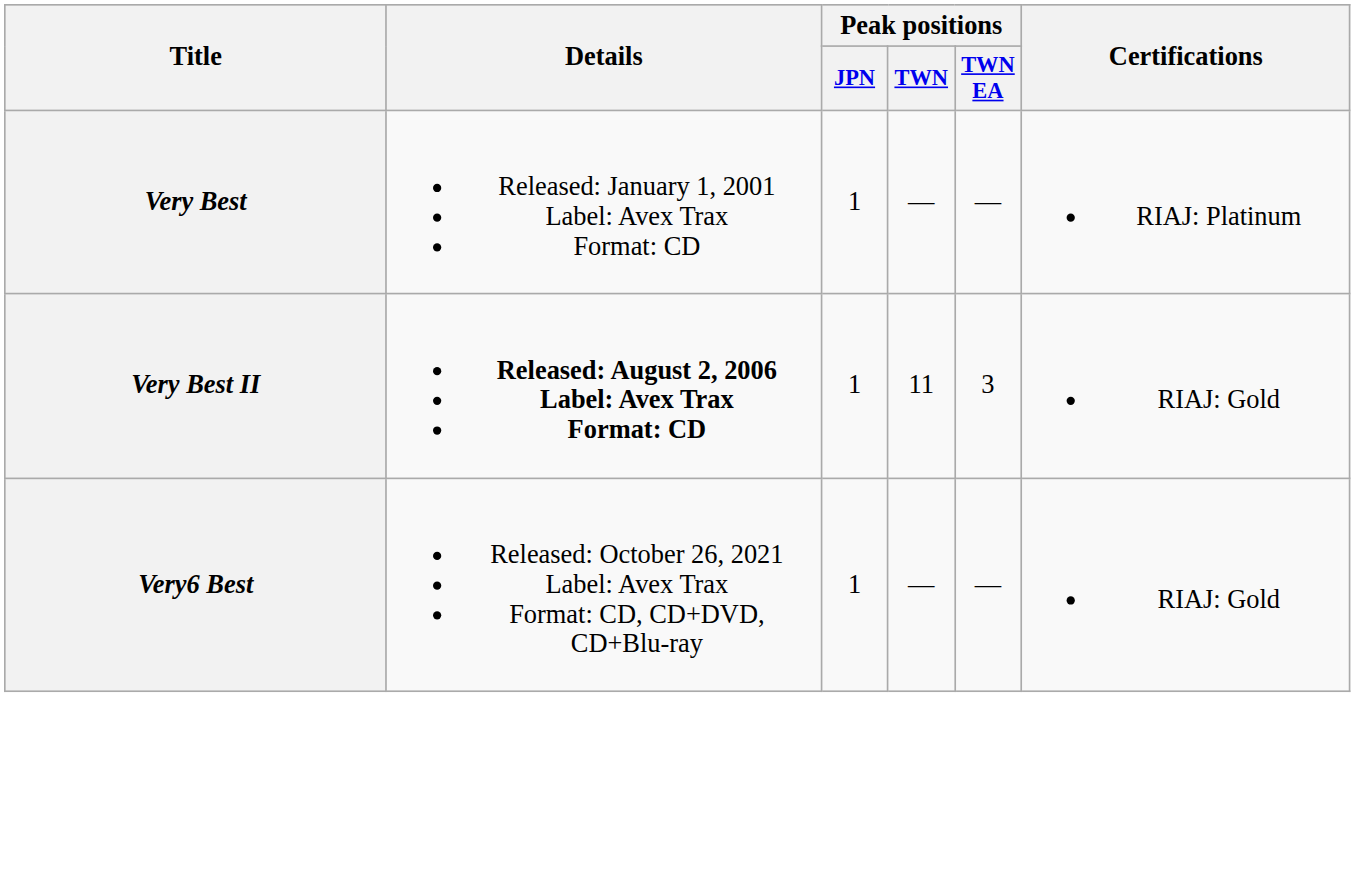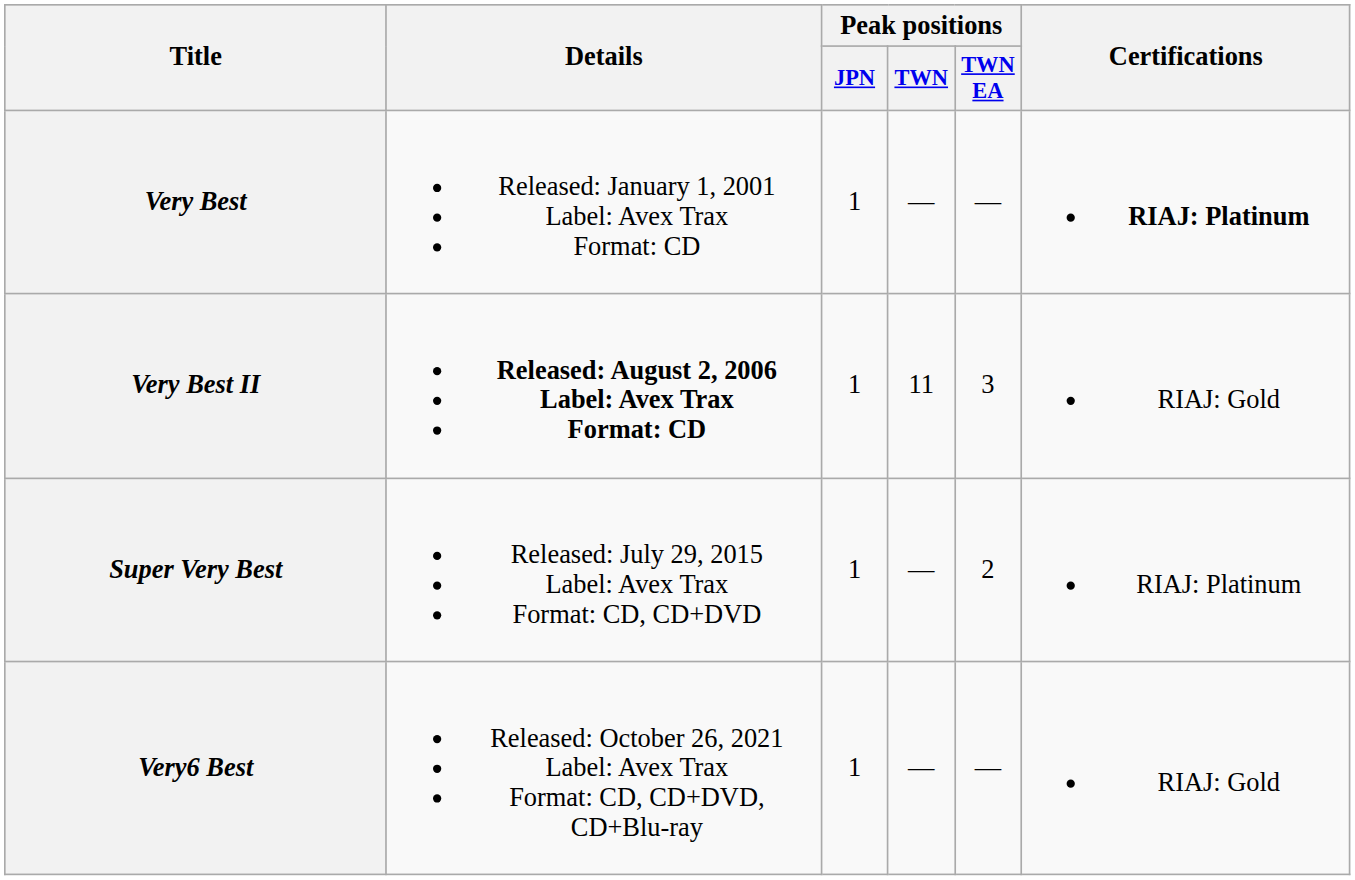Very Best | Certifications: normal -> bold
+ row: Super Very Best | Released: July 29, 2015 Label: Avex Trax Format: CD, CD+DVD | 1 | — | 2 | RIAJ: Platinum
